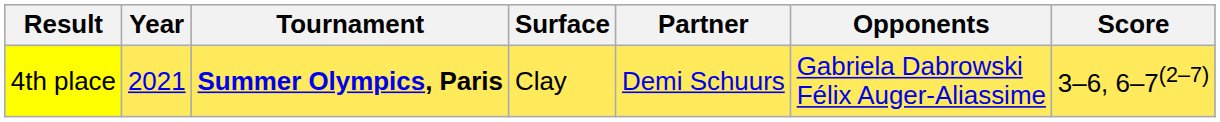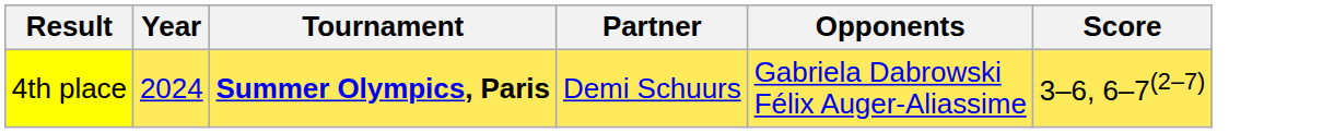- column: Surface | Clay
4th place | Year: 2021 -> 2024
